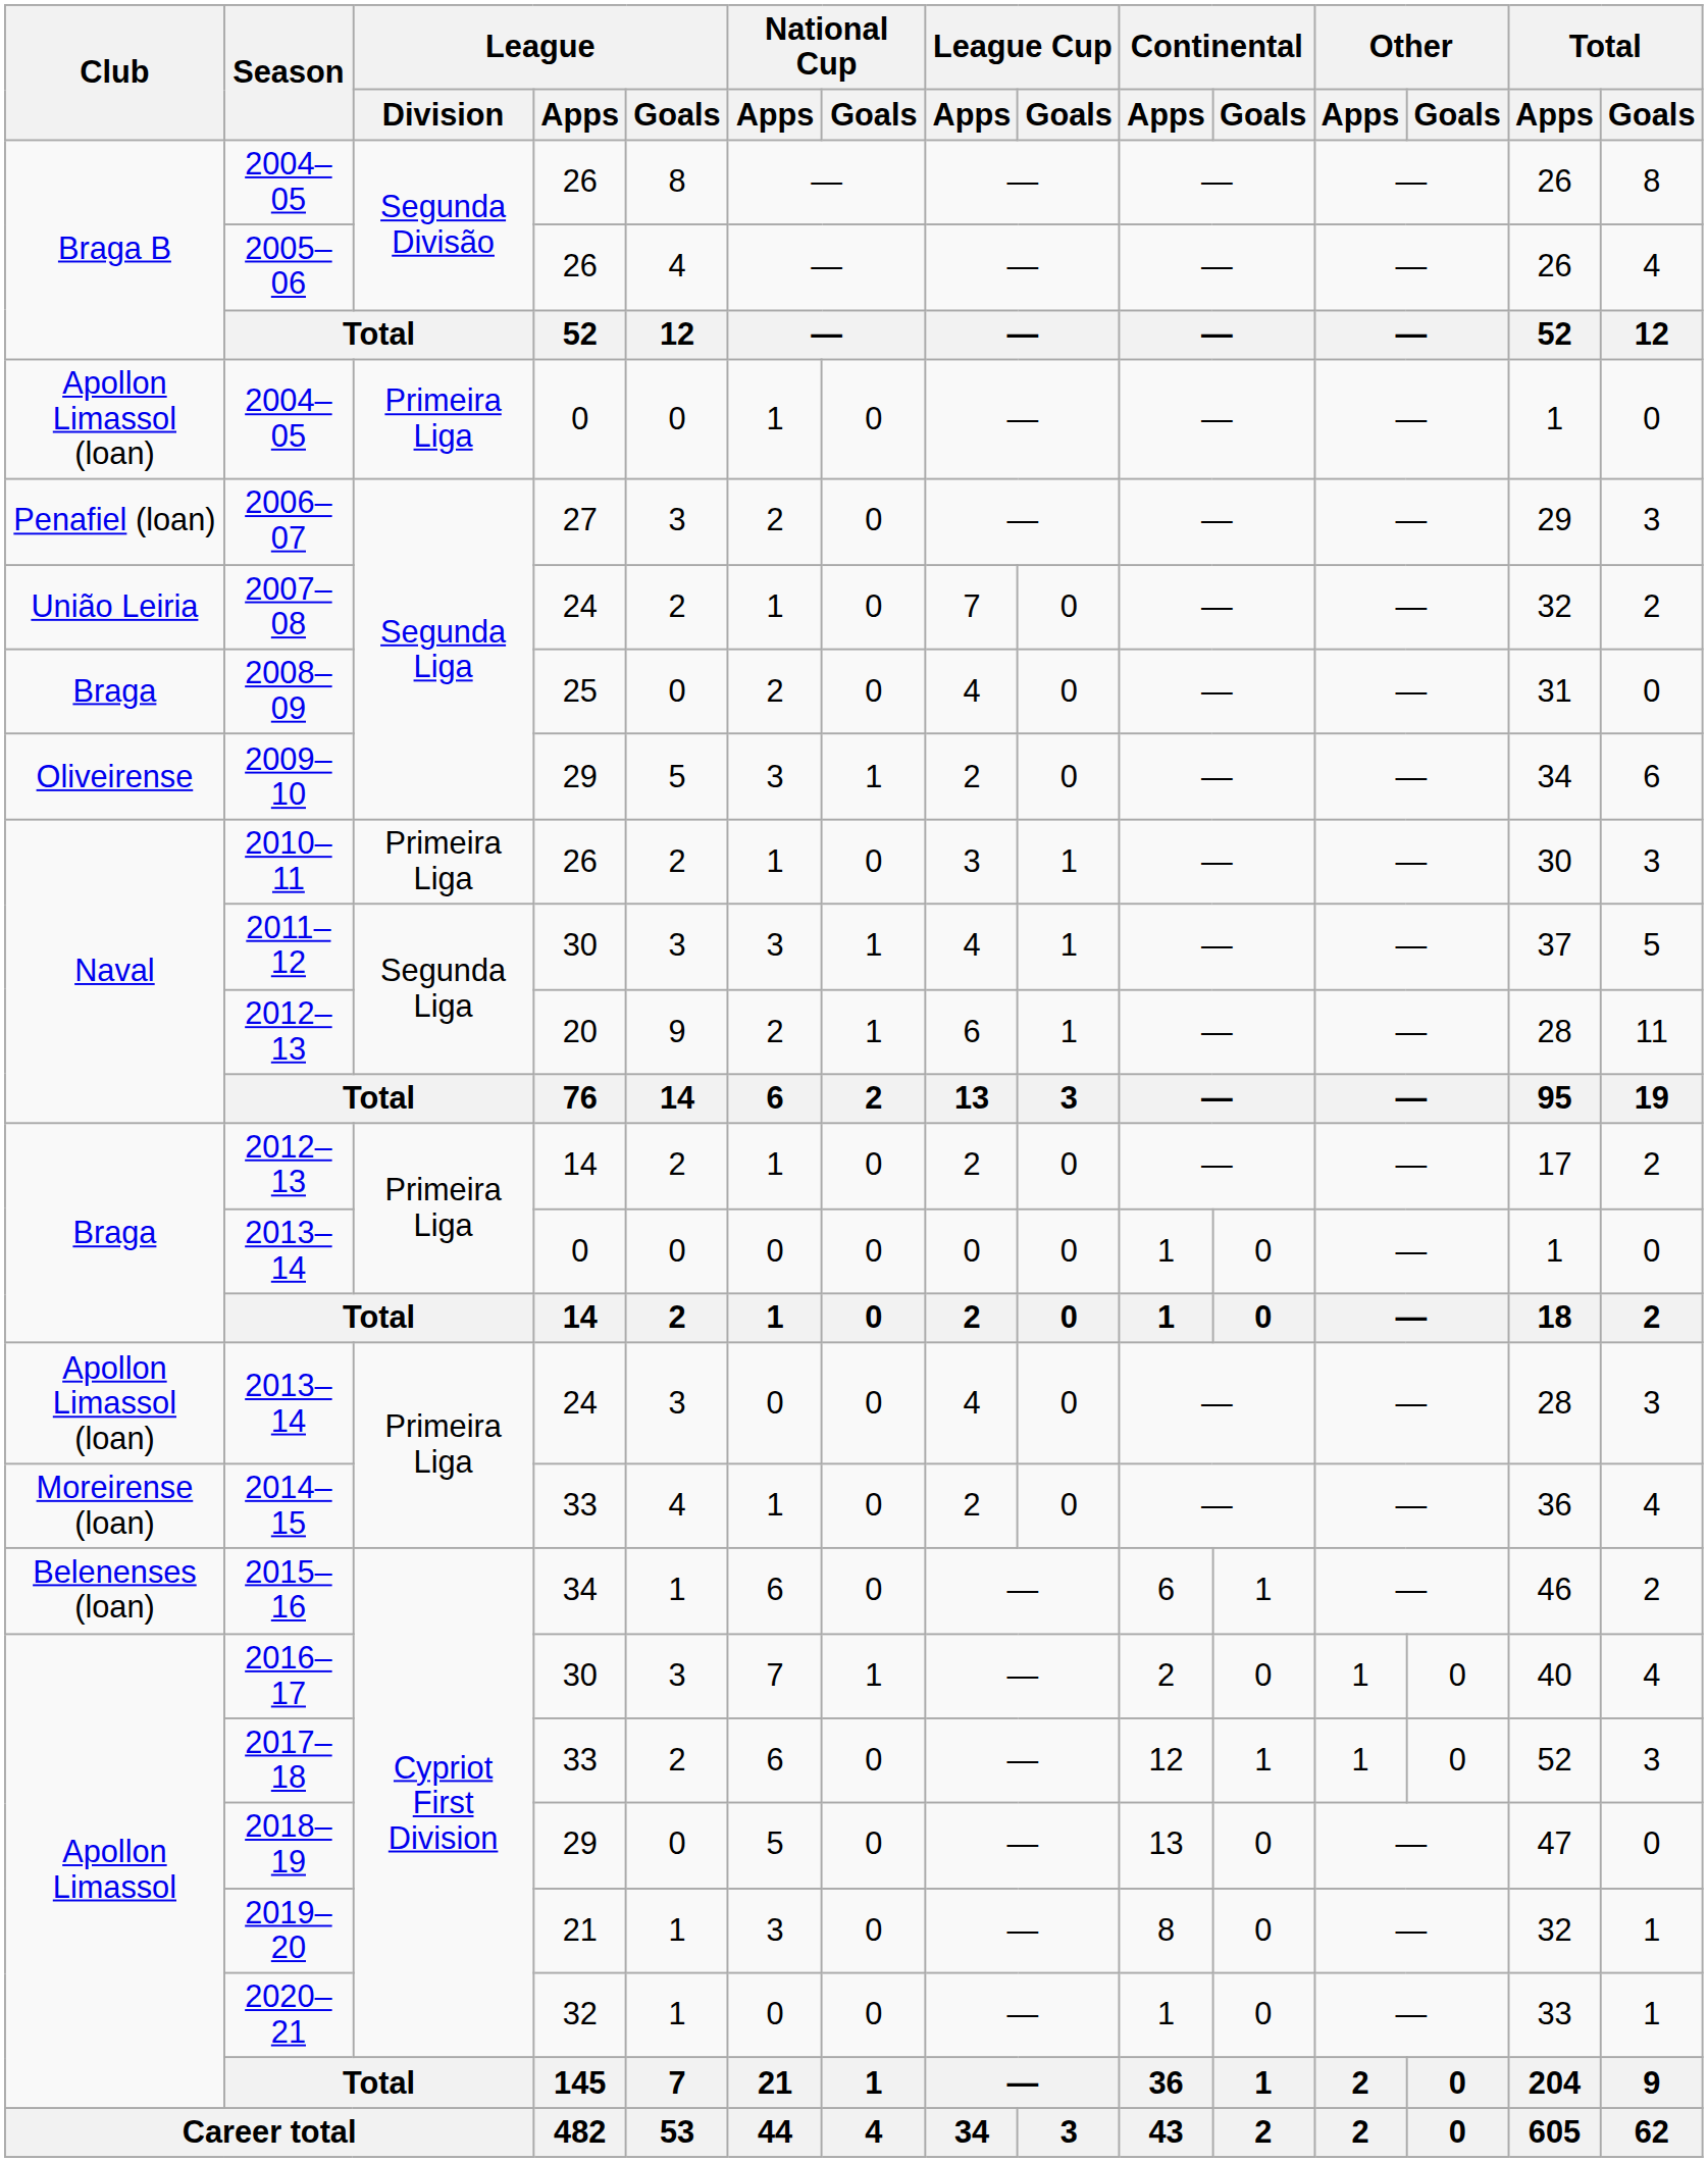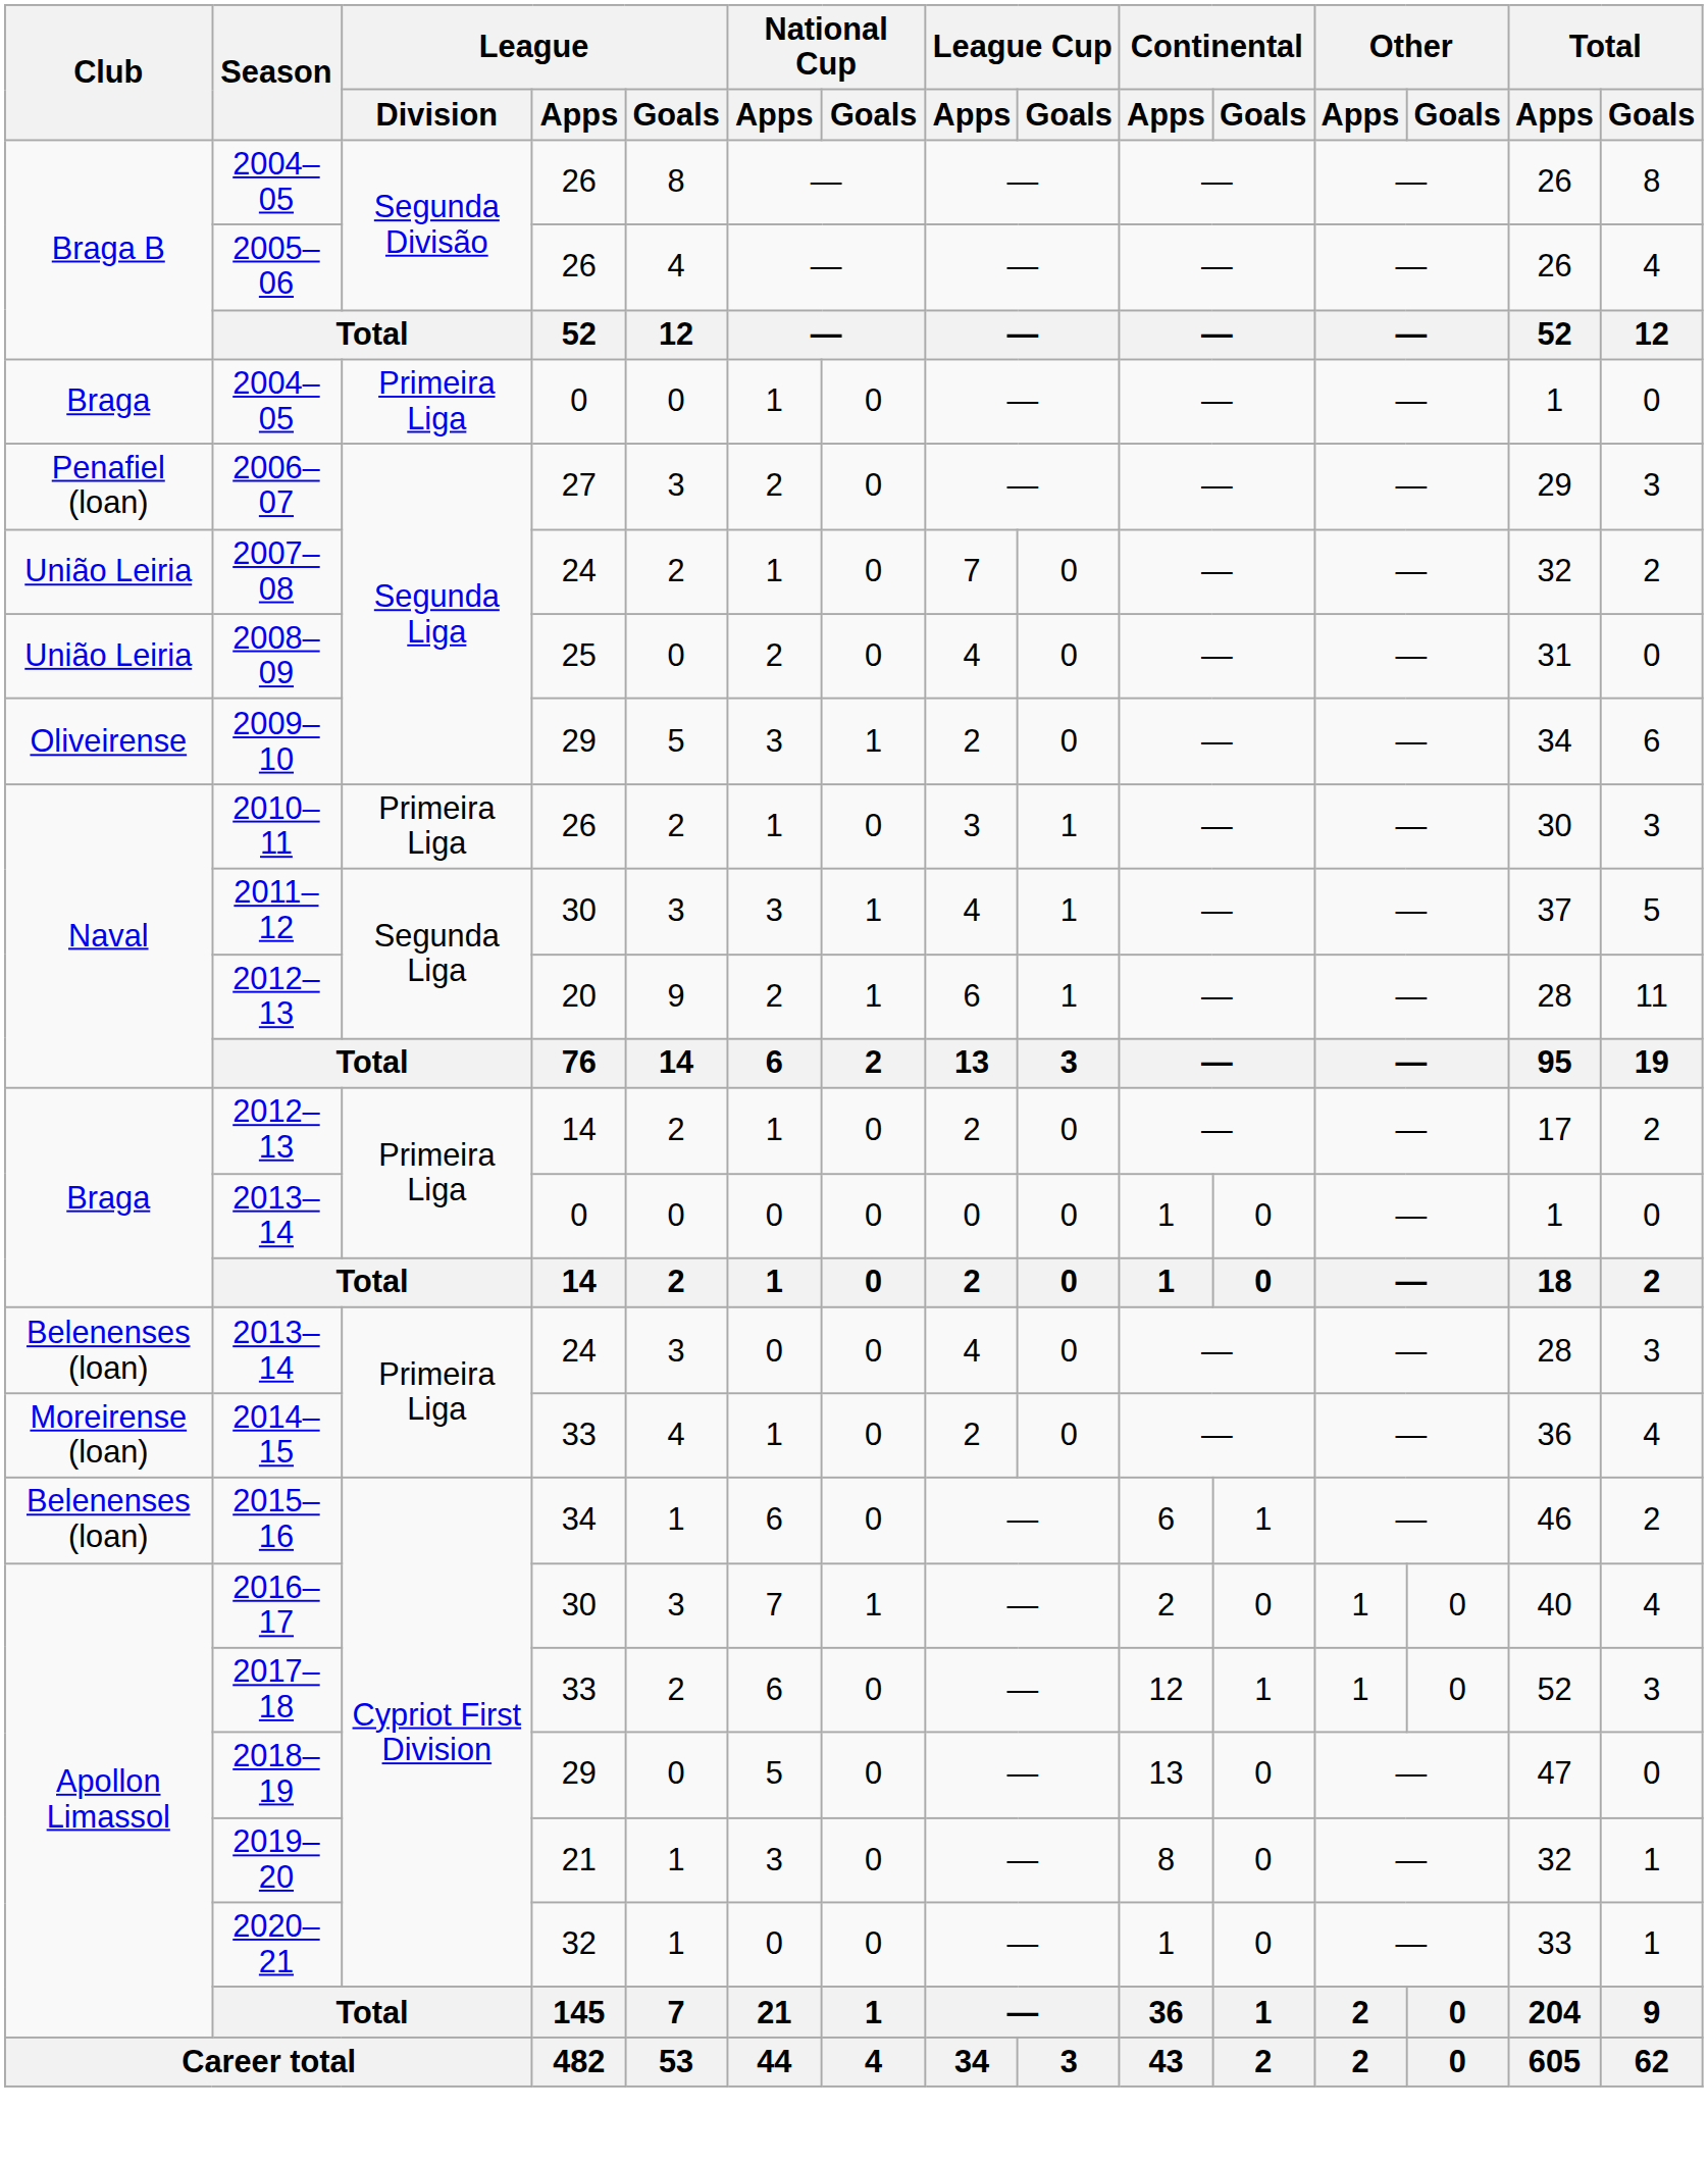2004–05 / 0 | Club: Apollon Limassol (loan) -> Braga
2008–09 | Club: Braga -> União Leiria
2013–14 / 24 | Club: Apollon Limassol (loan) -> Belenenses (loan)
